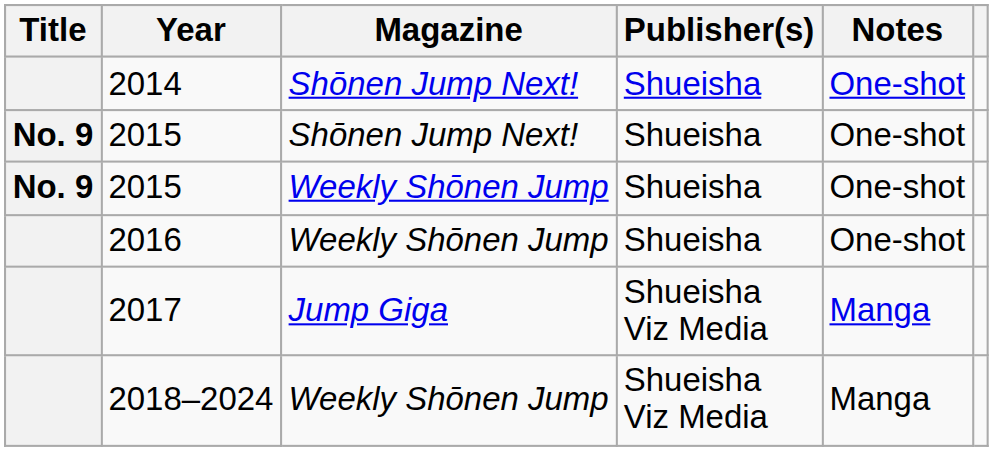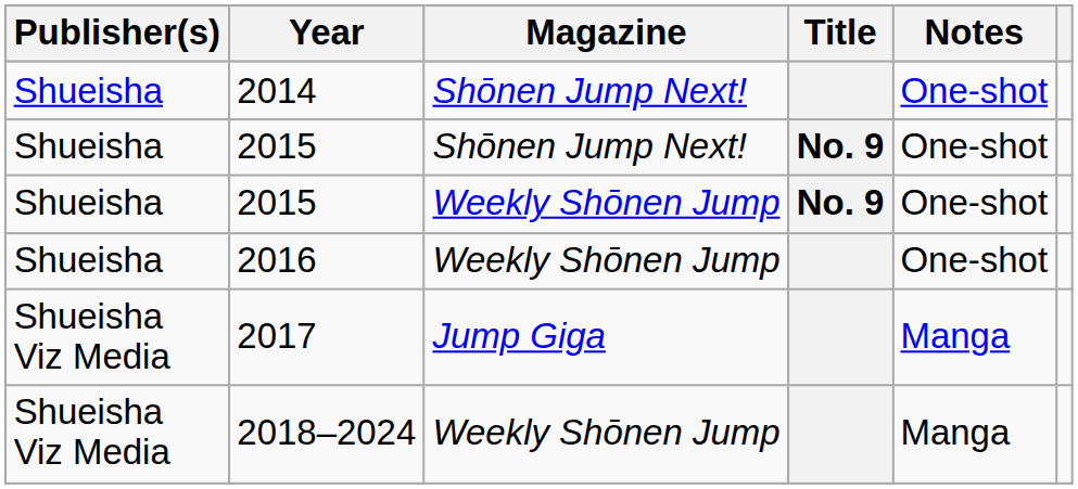columns swapped: Title <-> Publisher(s)
